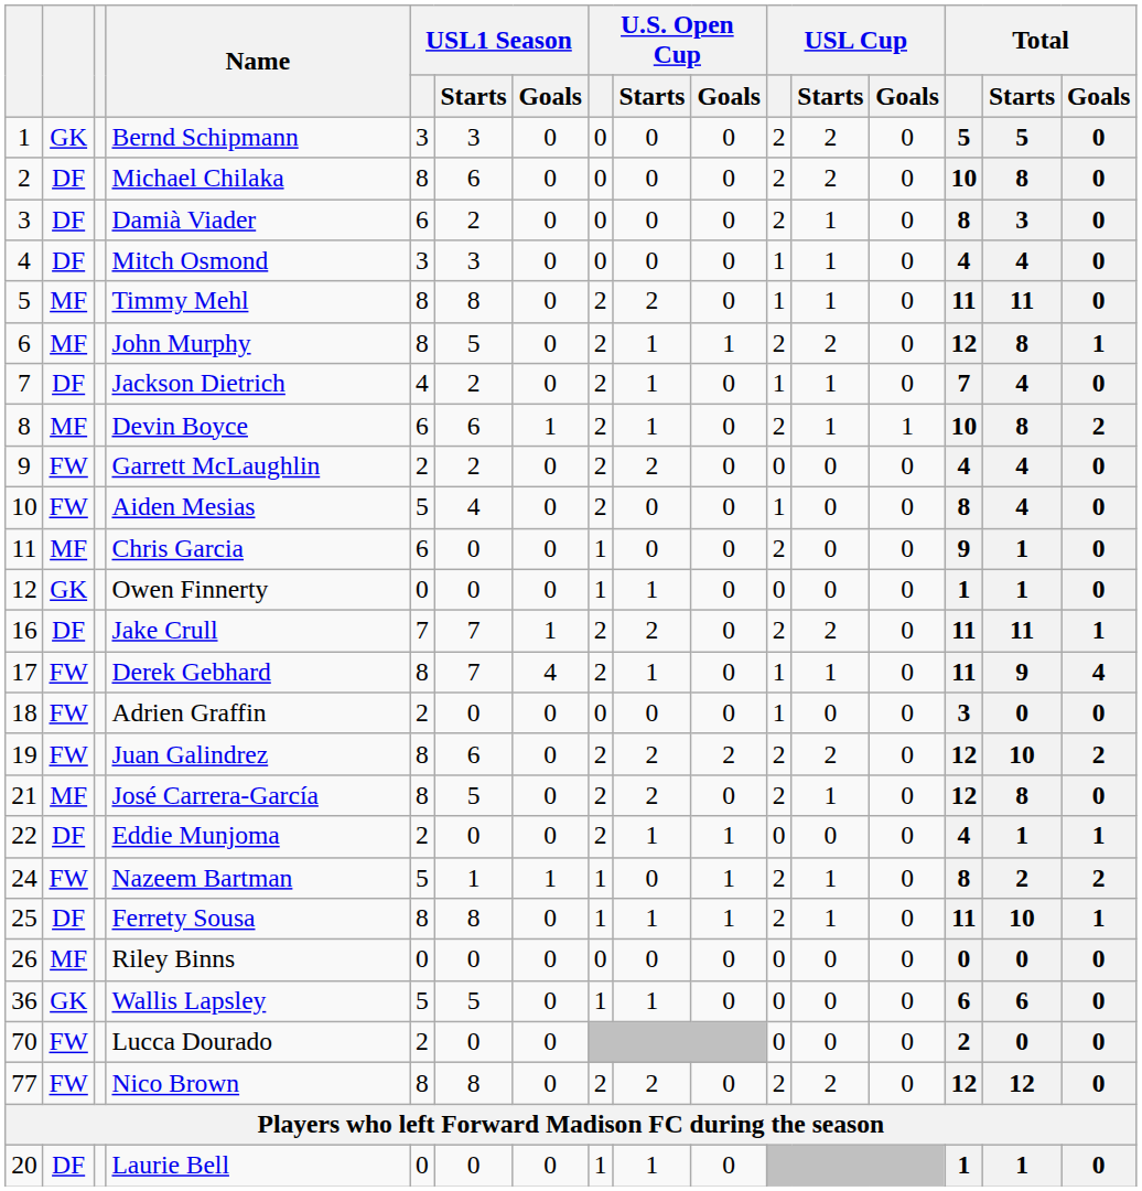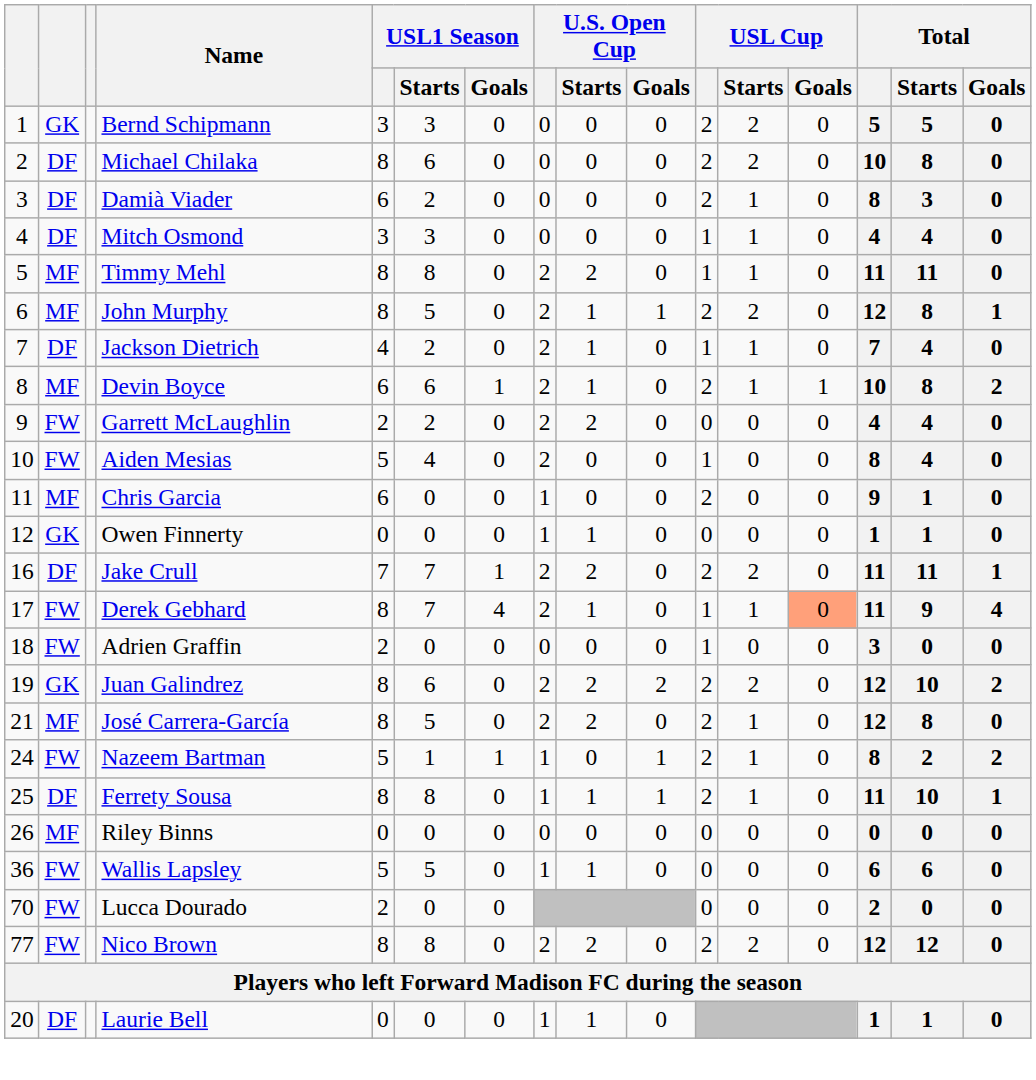Derek Gebhard | USL Cup / Goals: no background -> lightsalmon background
Juan Galindrez | column 2: FW -> GK
- row: 22 | DF | Eddie Munjoma | 2 | 0 | 0 | 2 | 1 | 1 | 0 | 0 | 0 | 4 | 1 | 1
Wallis Lapsley | column 2: GK -> FW
